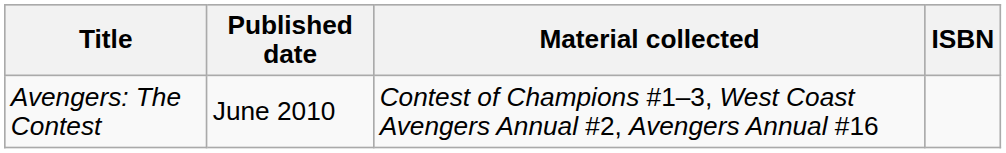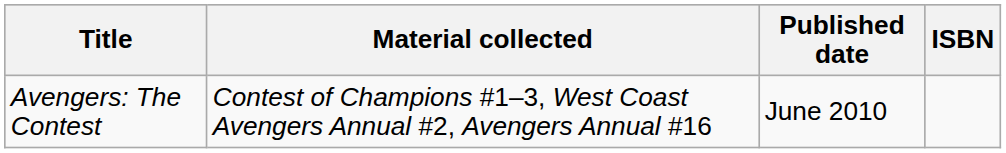columns swapped: Material collected <-> Published date
